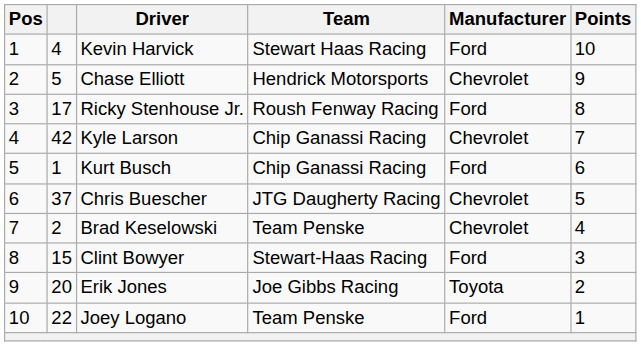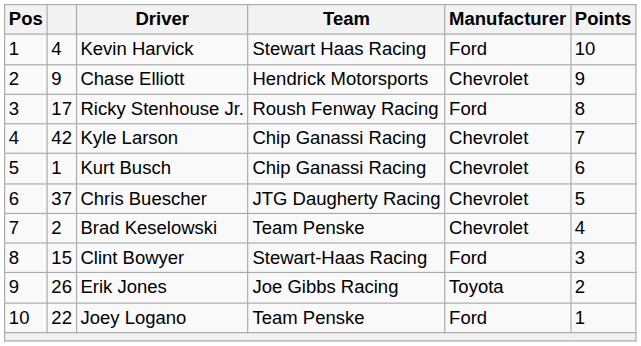Chase Elliott | column 2: 5 -> 9
Kurt Busch | Manufacturer: Ford -> Chevrolet
Erik Jones | column 2: 20 -> 26
